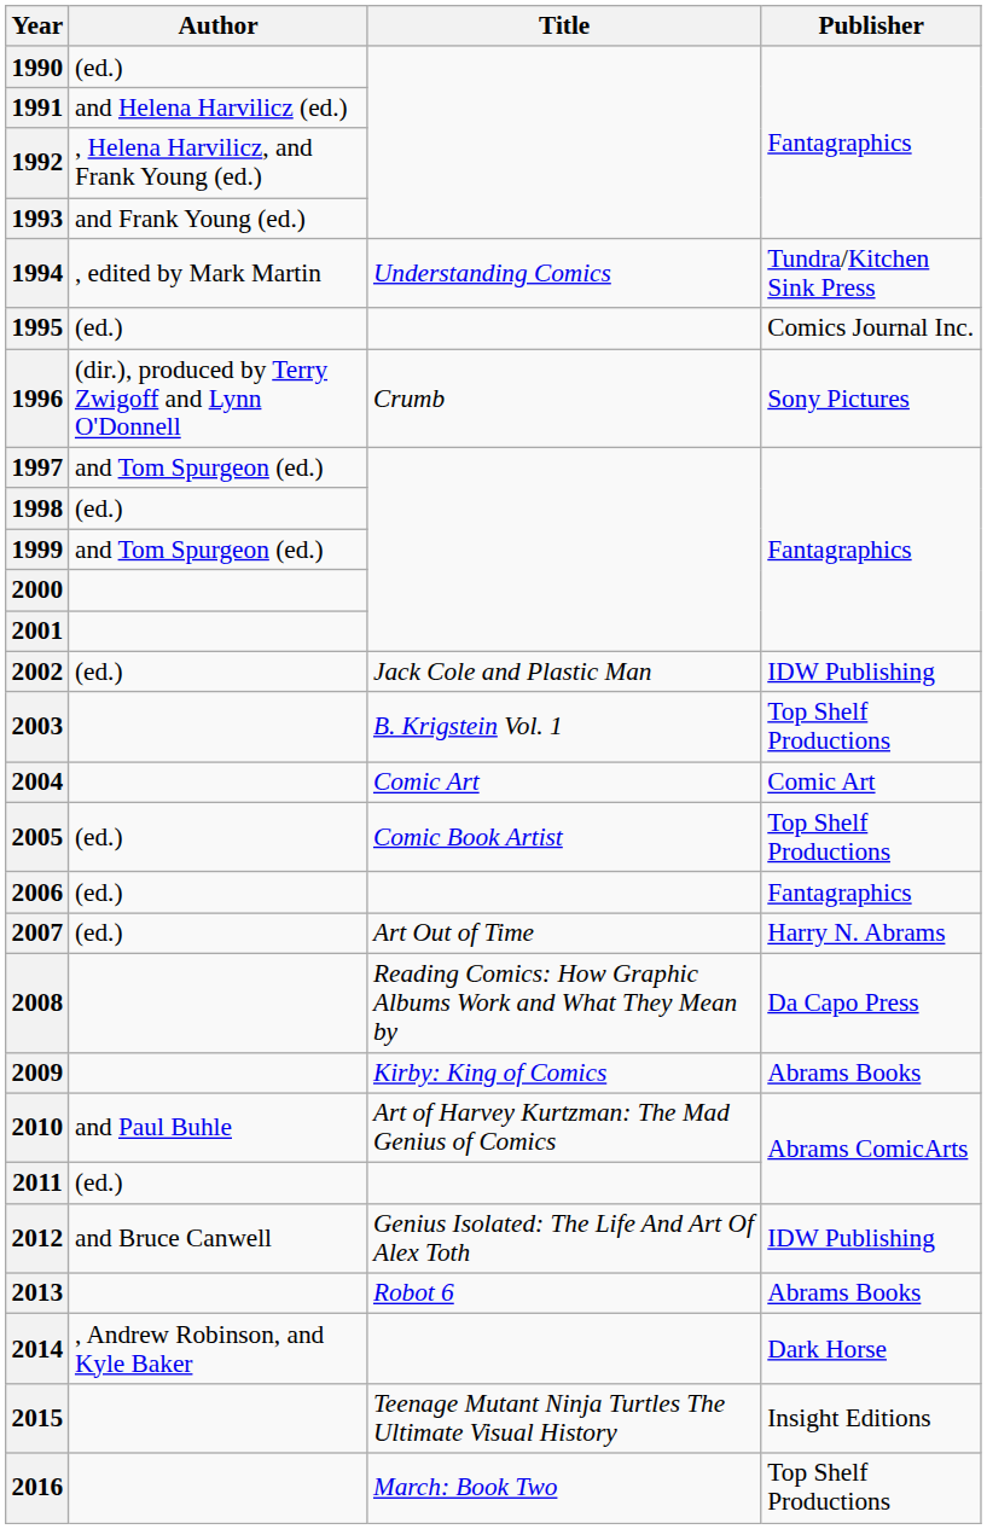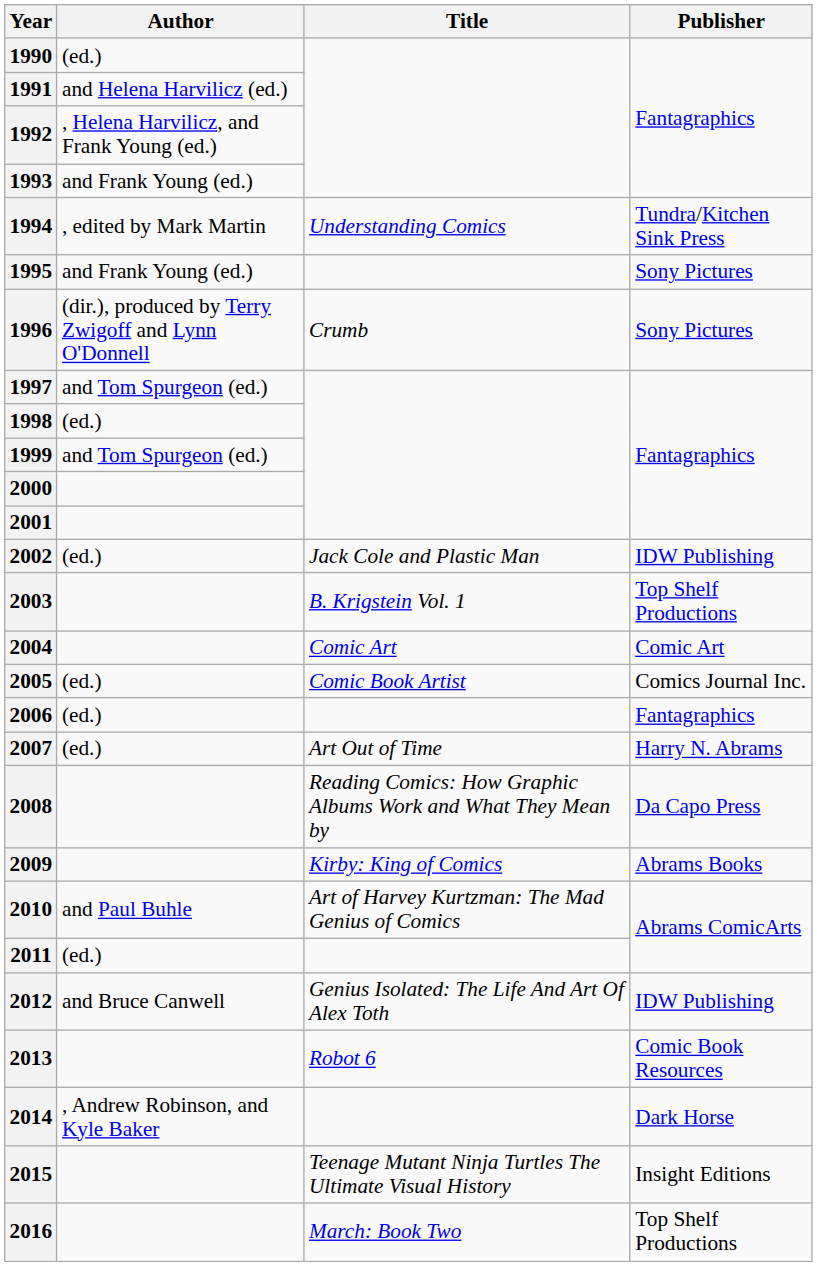1995 | Author: (ed.) -> and Frank Young (ed.)
1995 | Publisher: Comics Journal Inc. -> Sony Pictures
2005 | Publisher: Top Shelf Productions -> Comics Journal Inc.
2013 | Publisher: Abrams Books -> Comic Book Resources
